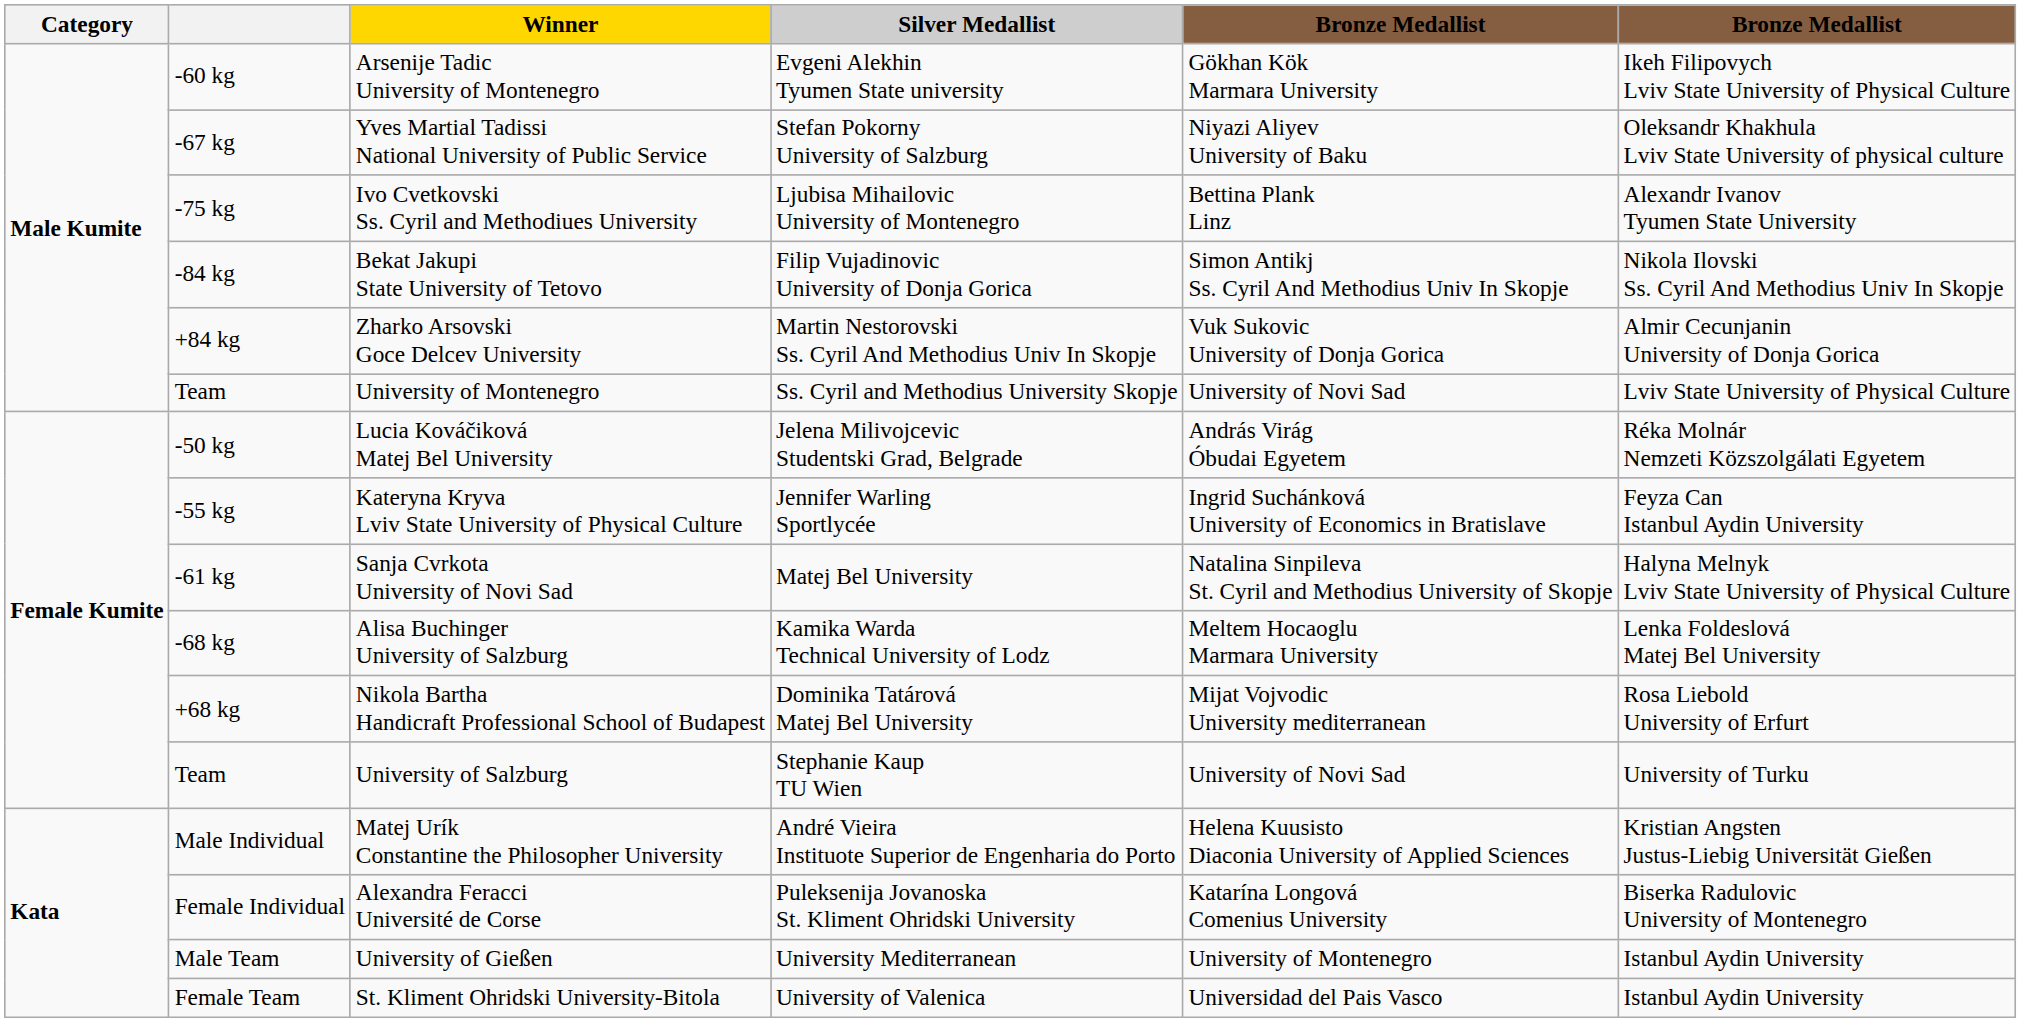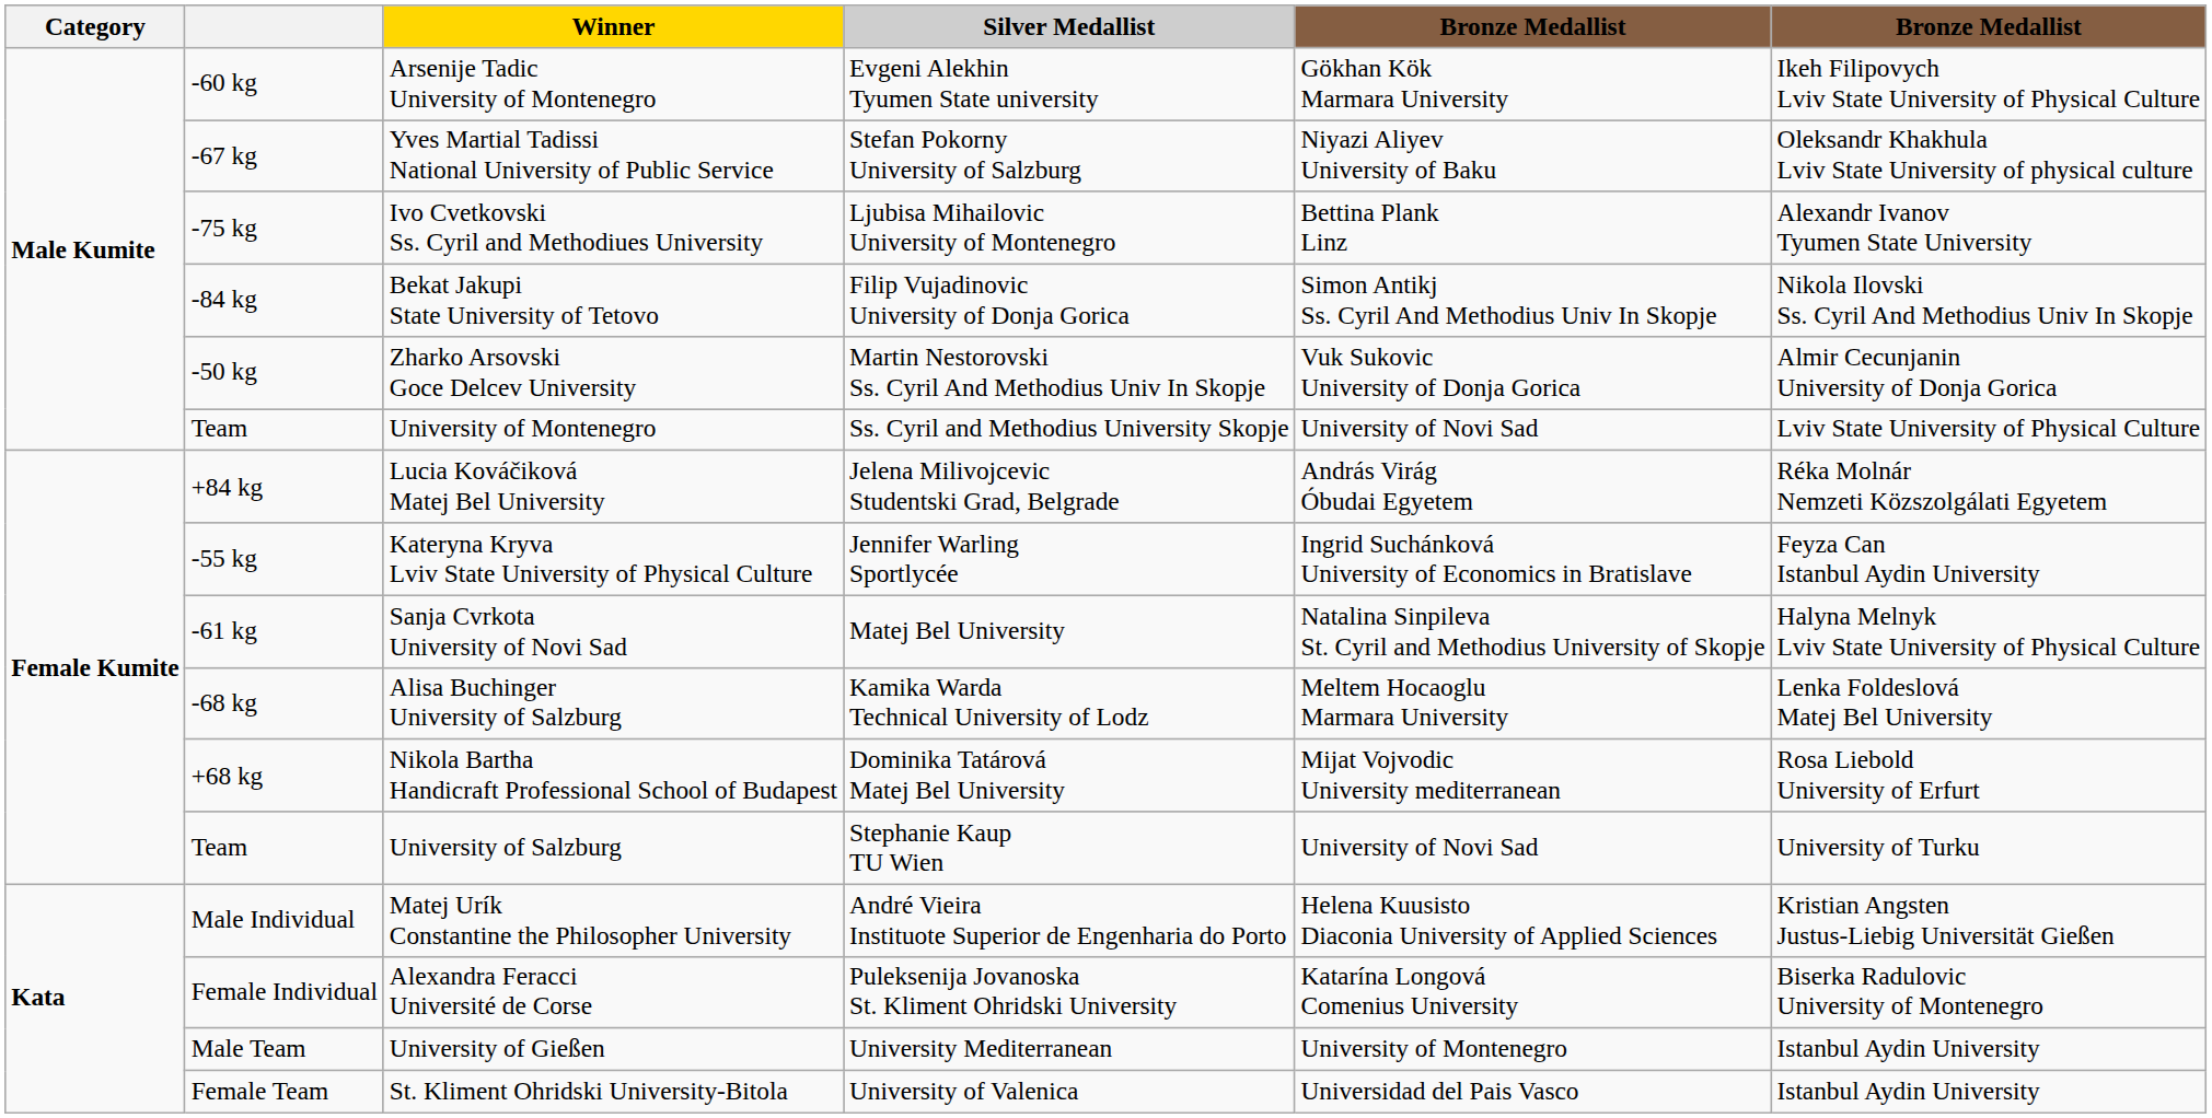Zharko Arsovski Goce Delcev University | column 2: +84 kg -> -50 kg
Lucia Kováčiková Matej Bel University | column 2: -50 kg -> +84 kg
